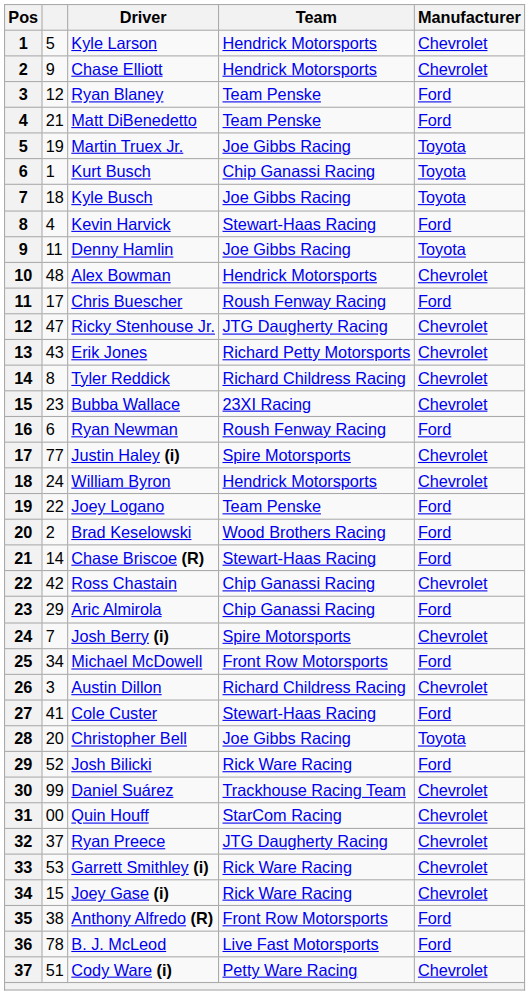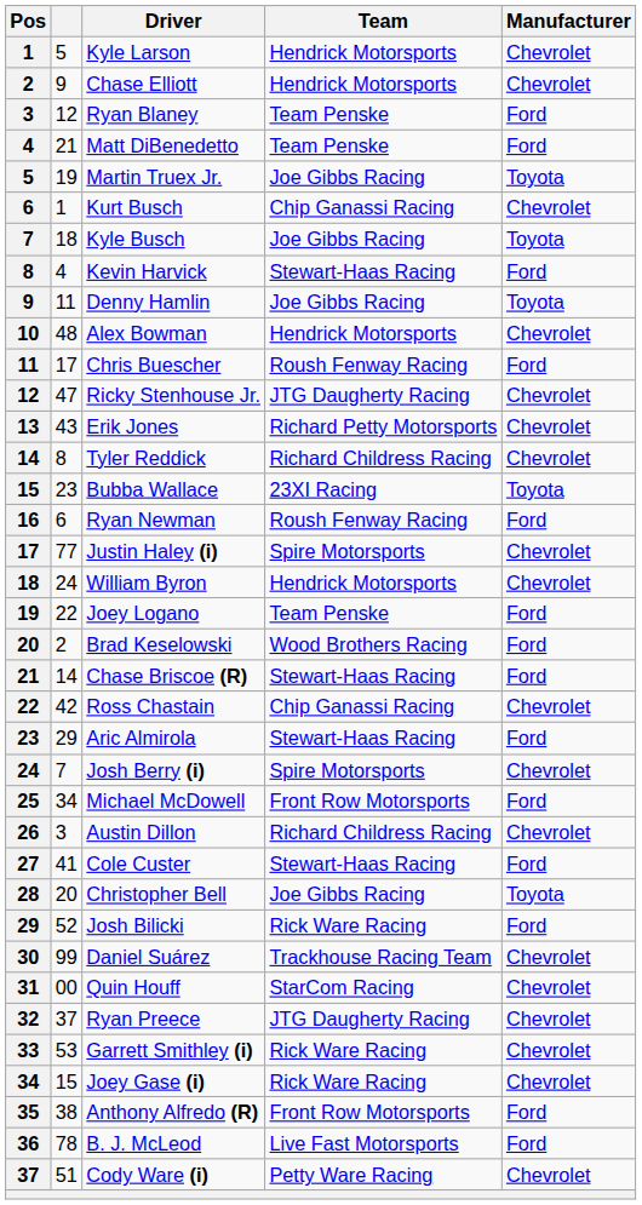Kurt Busch | Manufacturer: Toyota -> Chevrolet
Bubba Wallace | Manufacturer: Chevrolet -> Toyota
Aric Almirola | Team: Chip Ganassi Racing -> Stewart-Haas Racing
